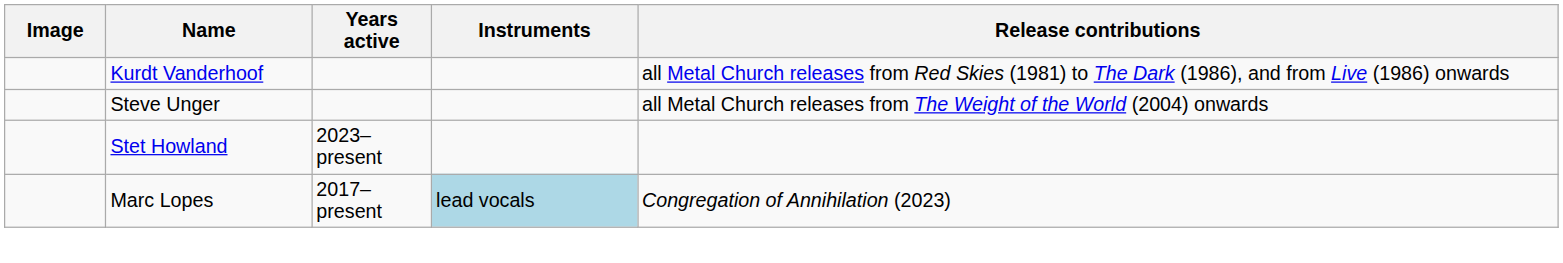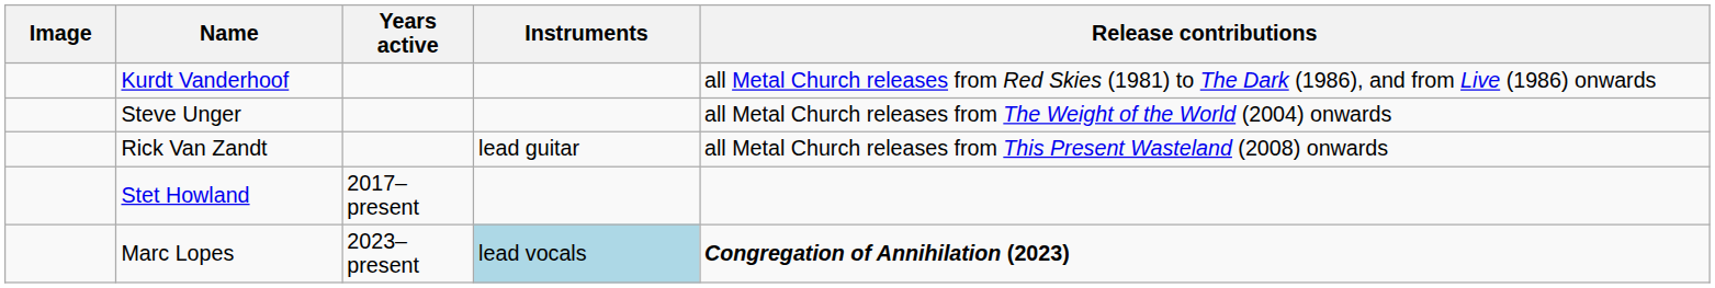+ row: Rick Van Zandt | lead guitar | all Metal Church releases from This Present Wasteland (2008) onwards
Stet Howland | Years active: 2023–present -> 2017–present
Marc Lopes | Years active: 2017–present -> 2023–present
Marc Lopes | Release contributions: normal -> bold
